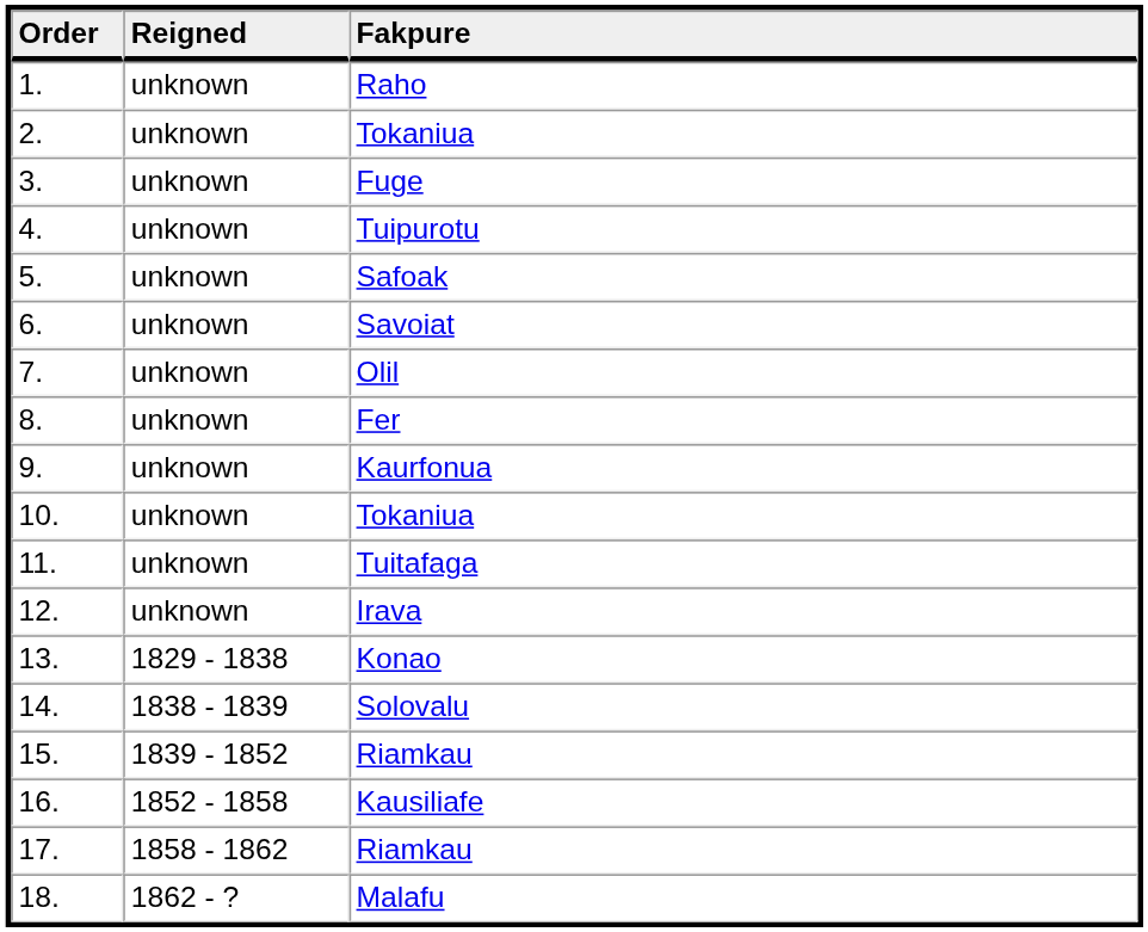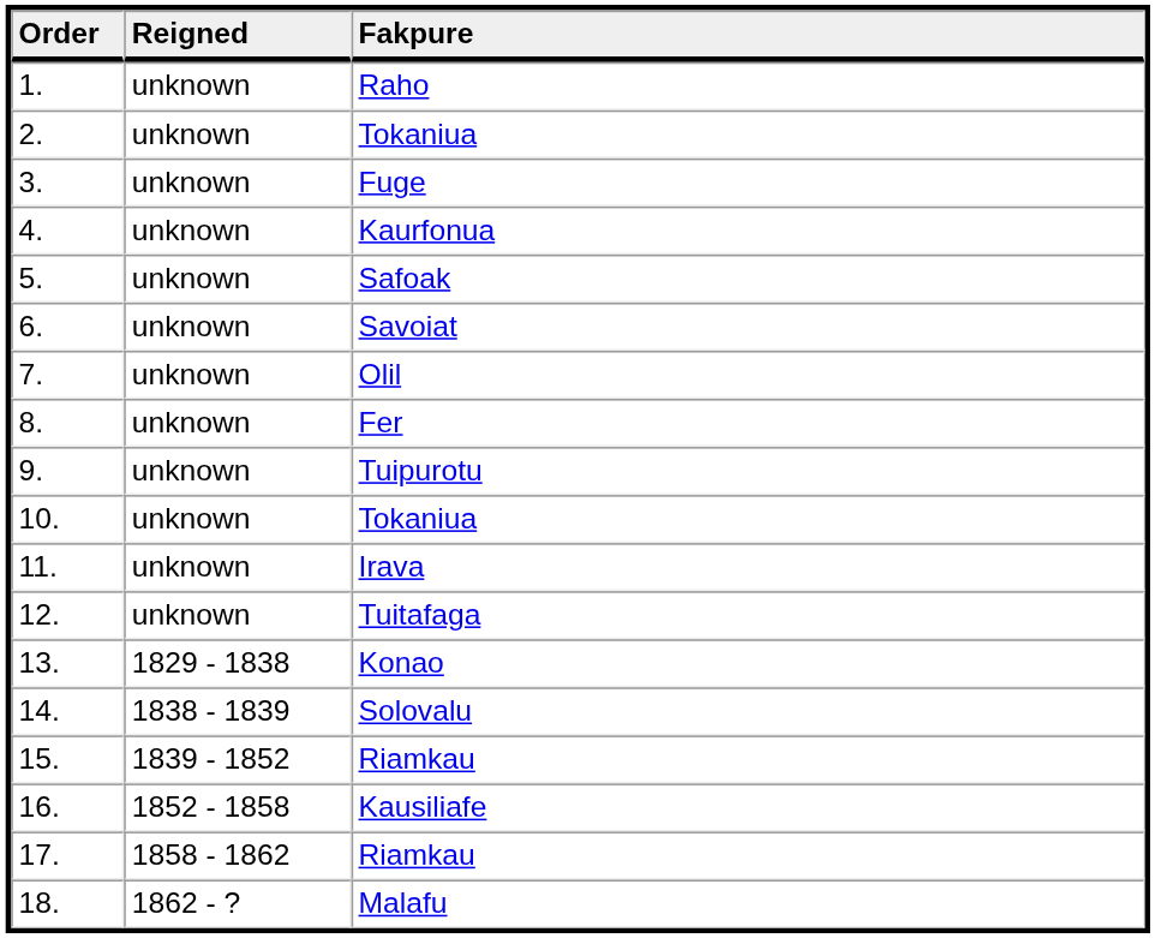4. | Fakpure: Tuipurotu -> Kaurfonua
9. | Fakpure: Kaurfonua -> Tuipurotu
11. | Fakpure: Tuitafaga -> Irava
12. | Fakpure: Irava -> Tuitafaga
